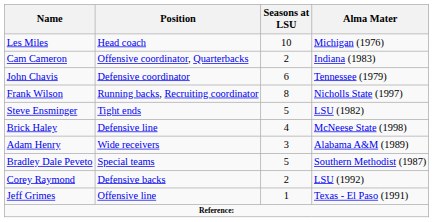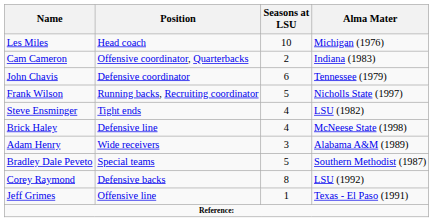Frank Wilson | Seasons at LSU: 8 -> 5
Steve Ensminger | Seasons at LSU: 5 -> 4
Corey Raymond | Seasons at LSU: 2 -> 8
